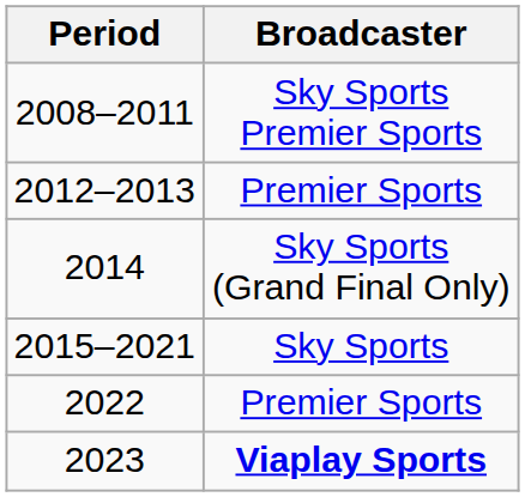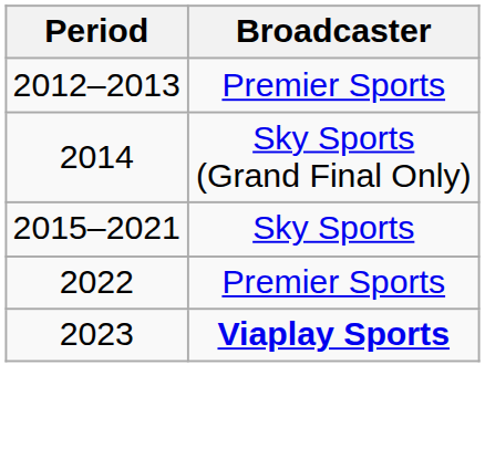- row: 2008–2011 | Sky Sports Premier Sports
